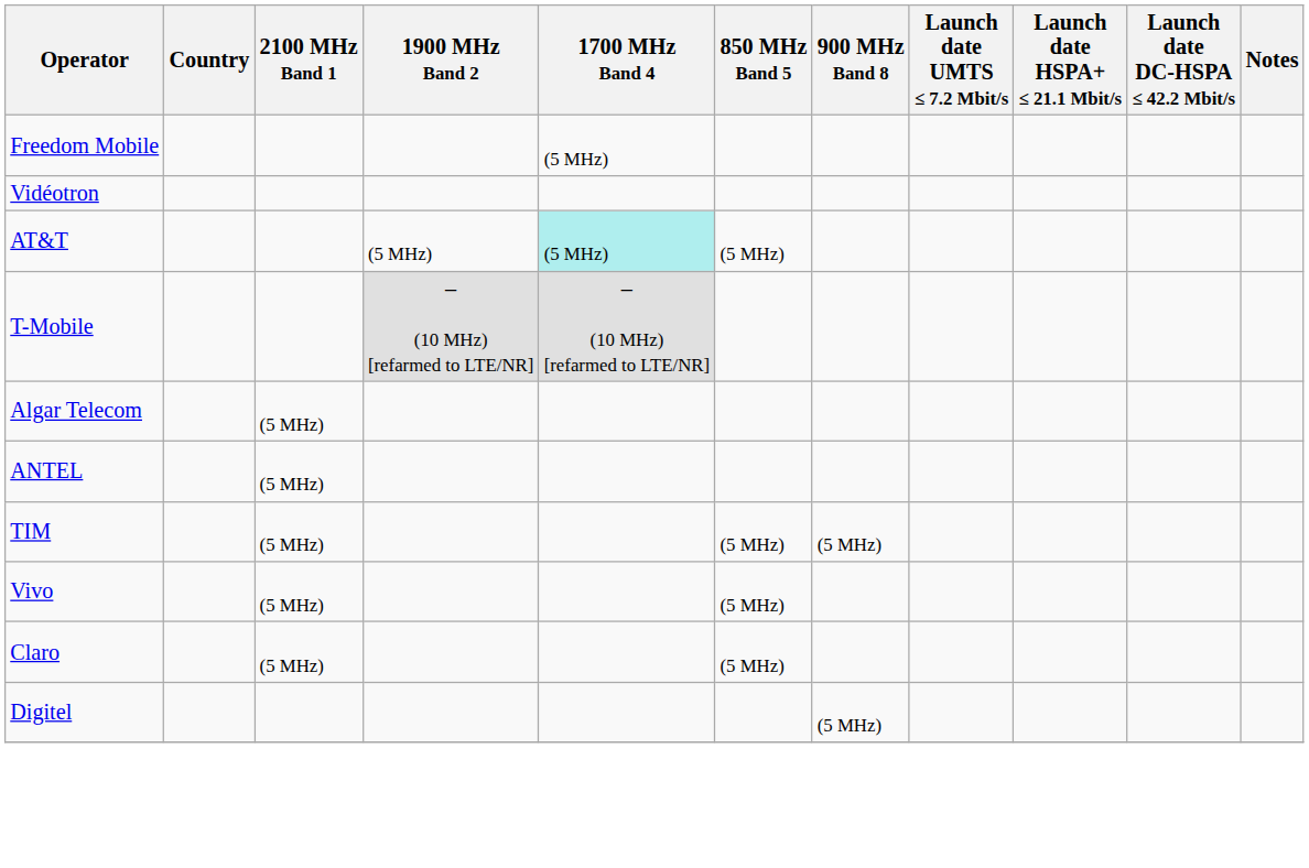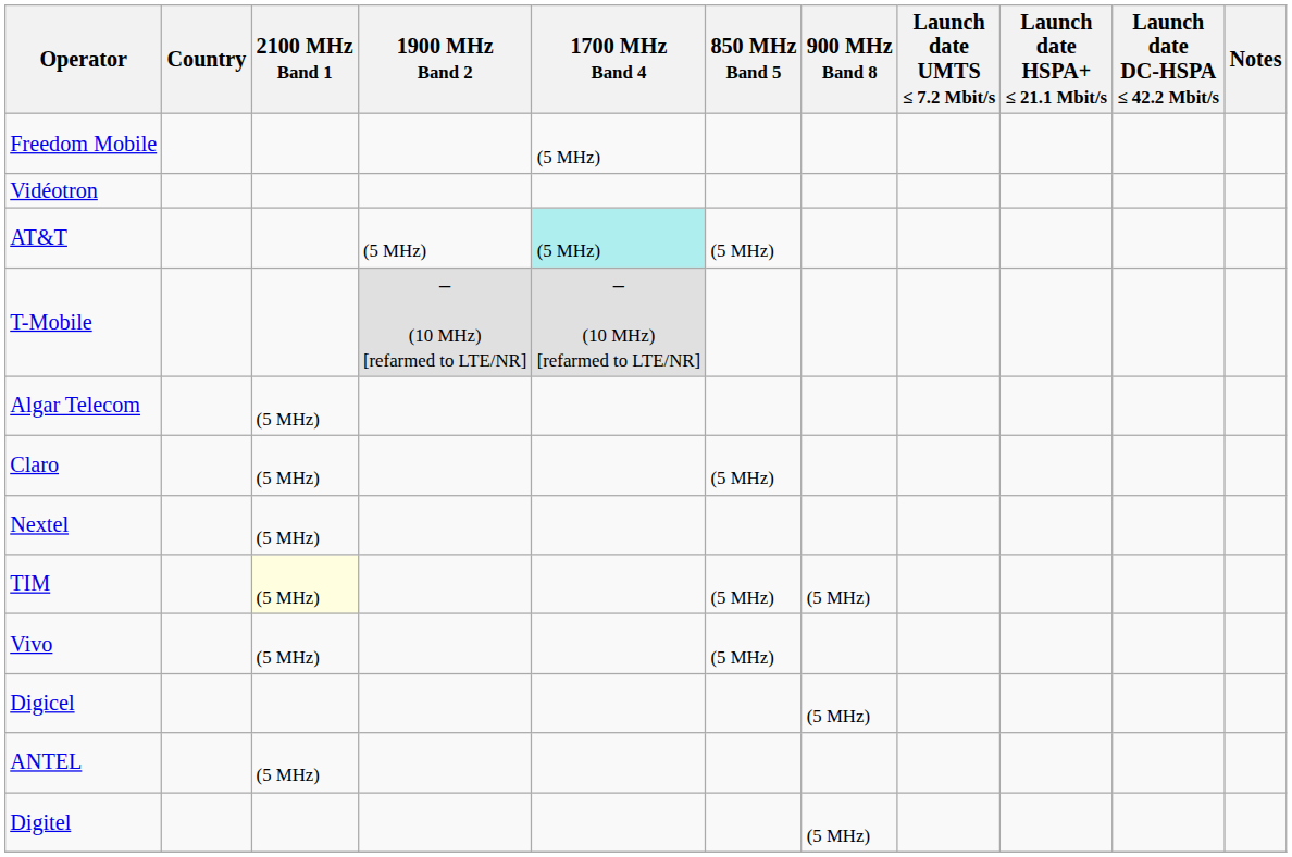rows swapped: Claro <-> ANTEL
+ row: Nextel | (5 MHz)
TIM | 2100 MHz Band 1: no background -> lightyellow background
+ row: Digicel | (5 MHz)
